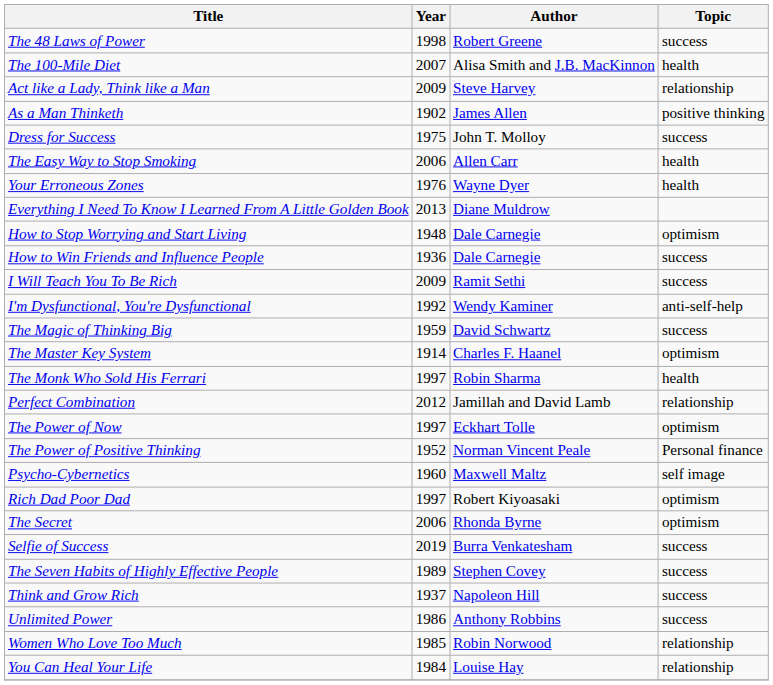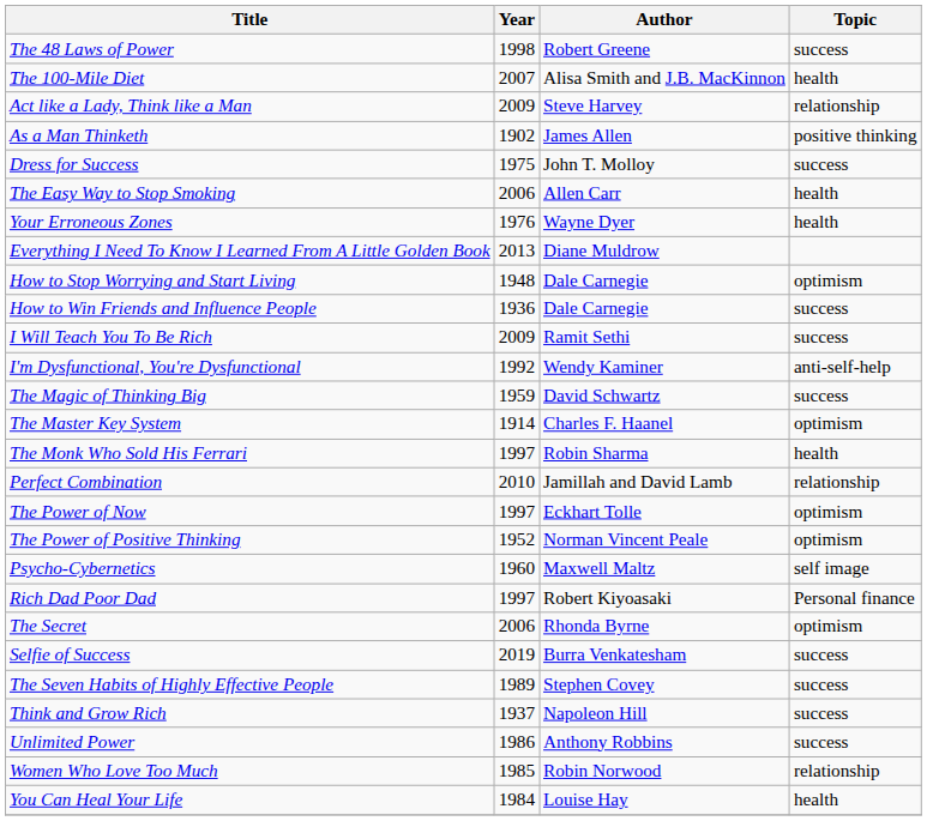Perfect Combination | Year: 2012 -> 2010
The Power of Positive Thinking | Topic: Personal finance -> optimism
Rich Dad Poor Dad | Topic: optimism -> Personal finance
You Can Heal Your Life | Topic: relationship -> health
